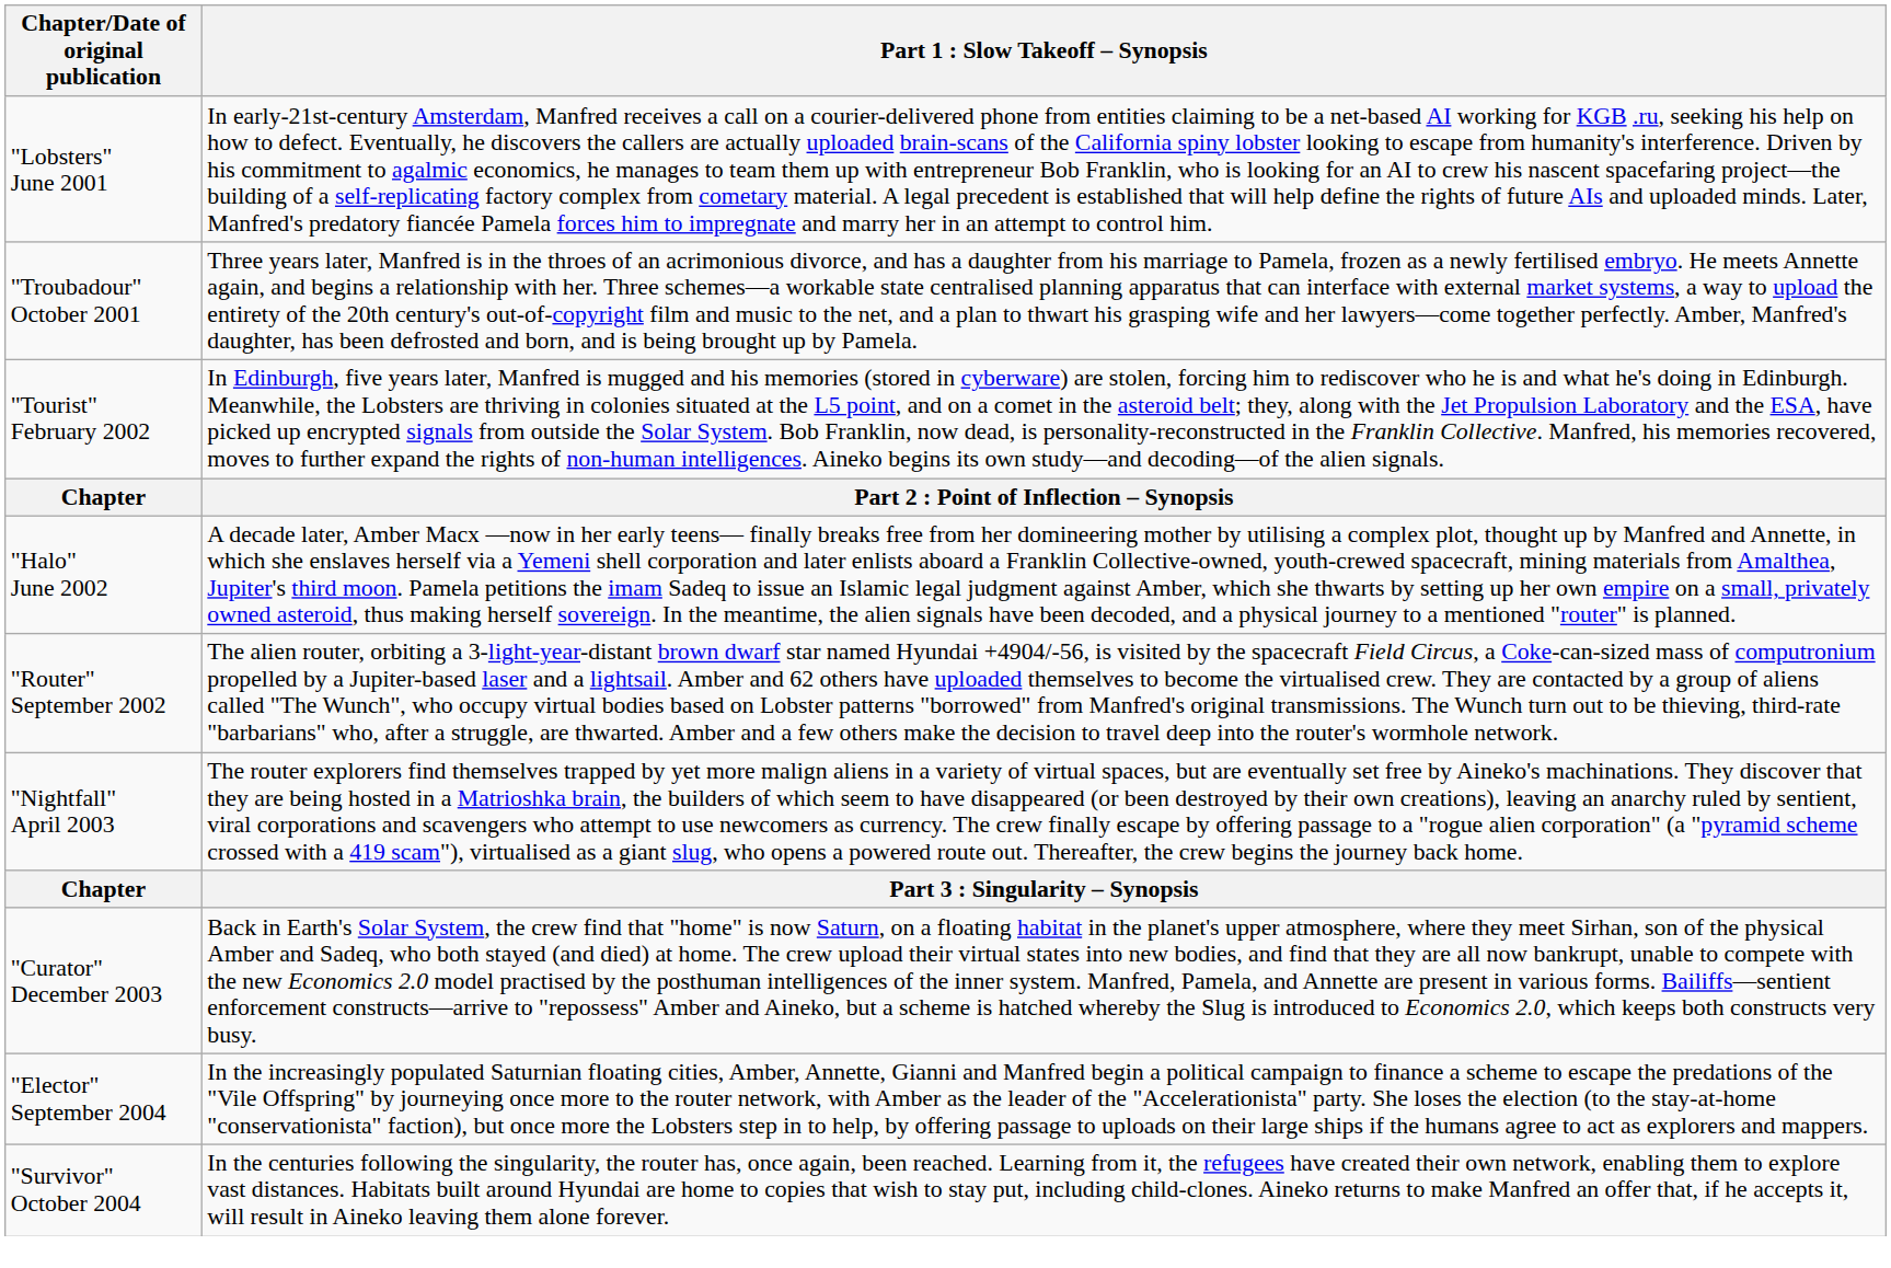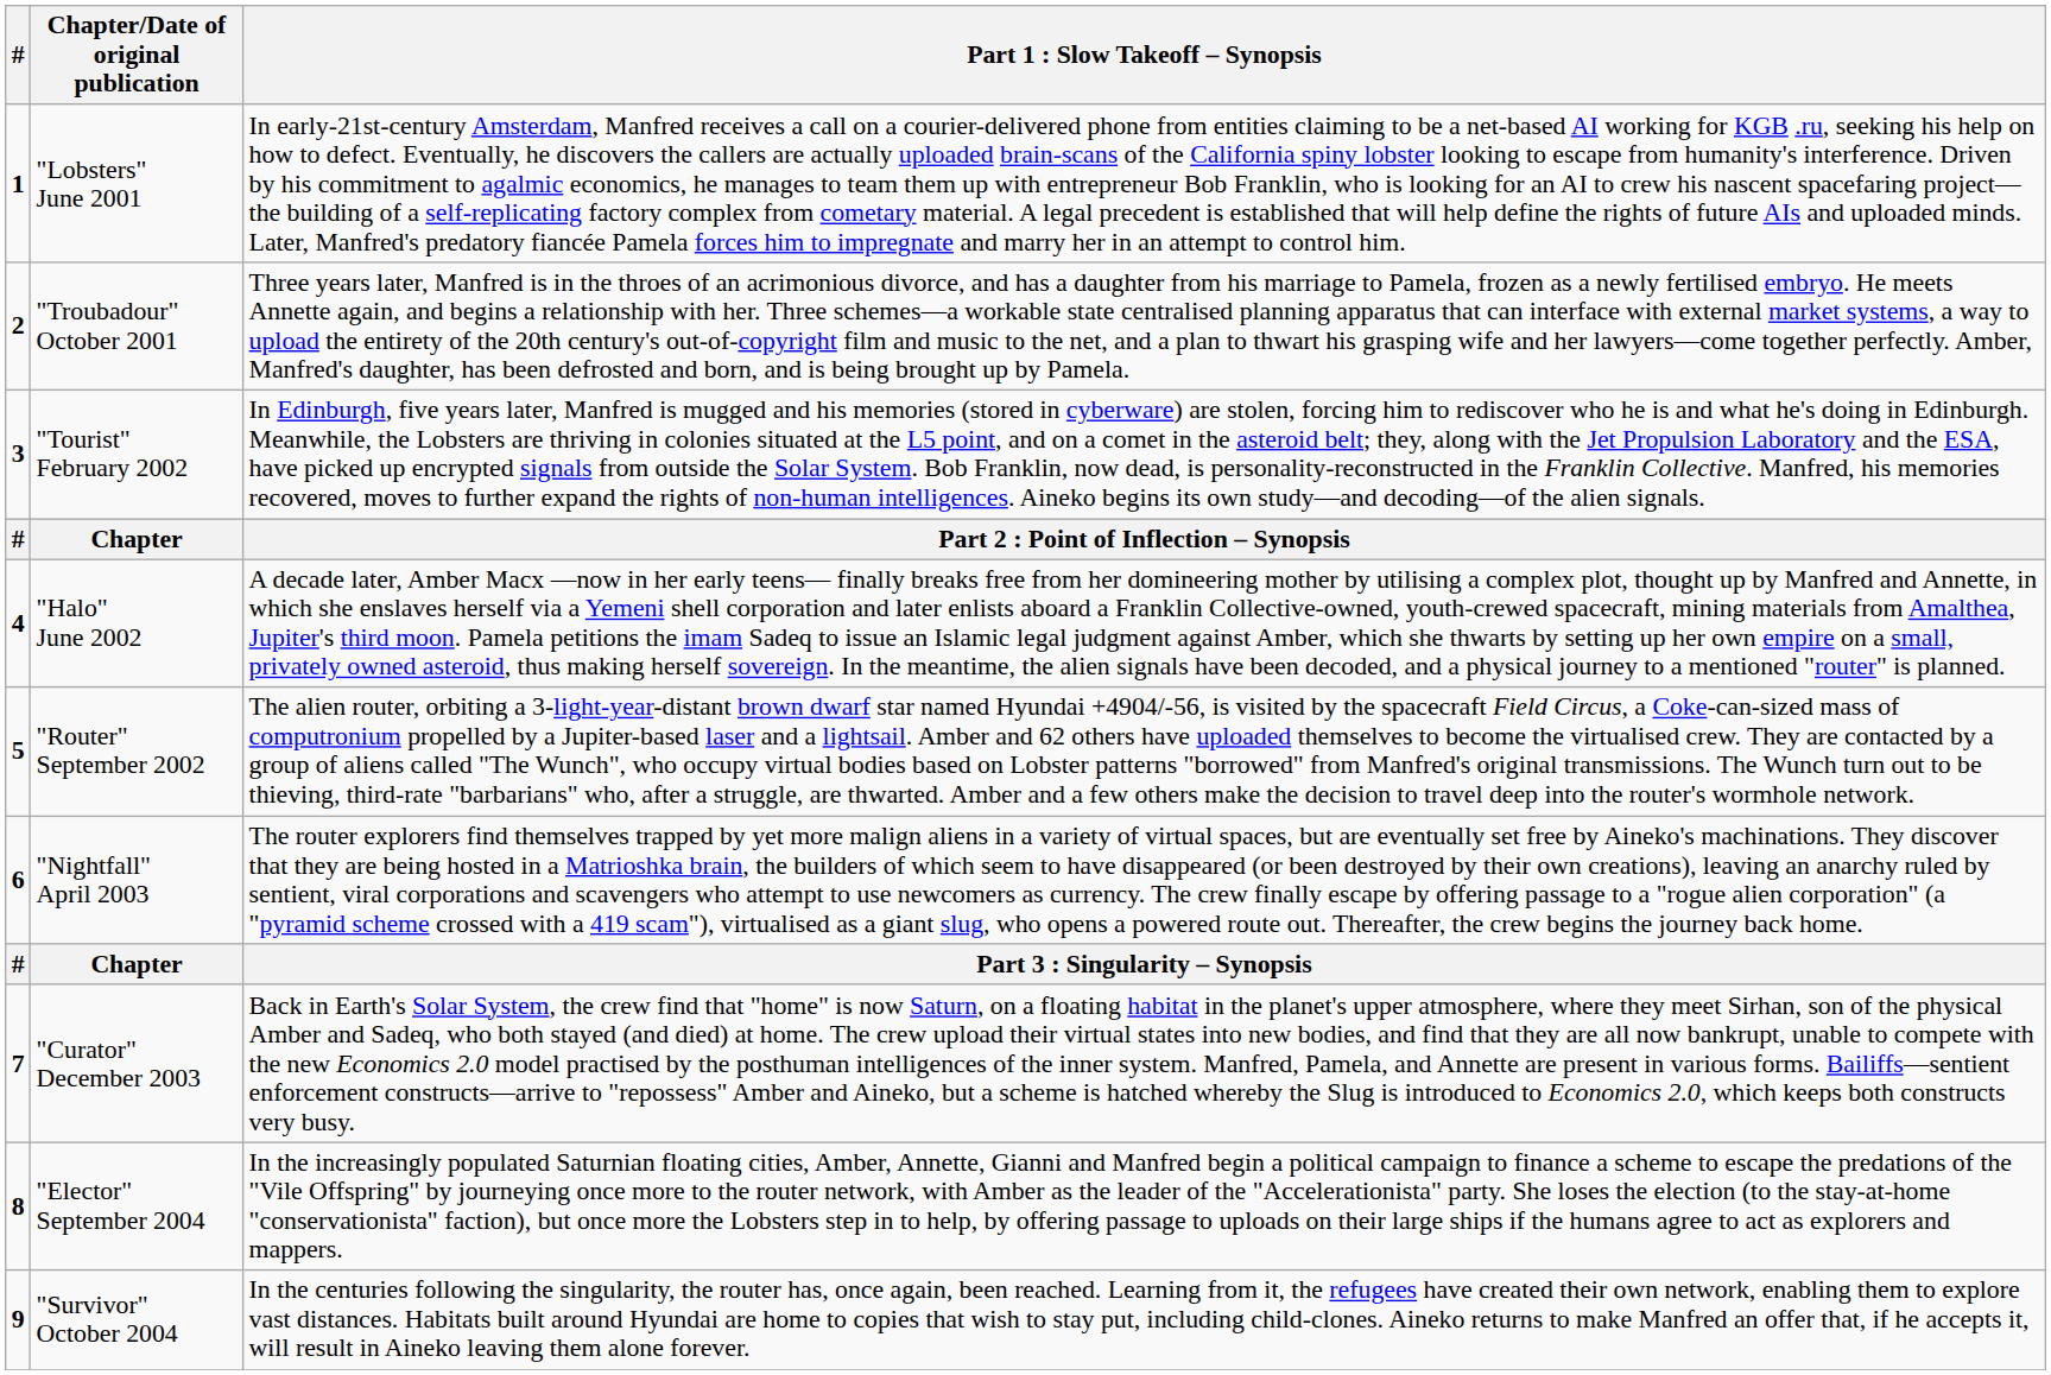+ column: # | 1 | 2 | 3 | # | 4 | 5 | 6 | # | 7 | 8 | 9
